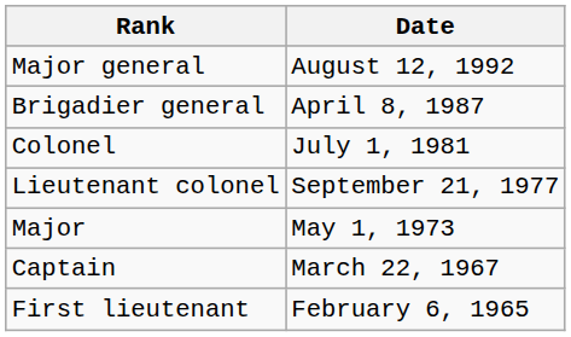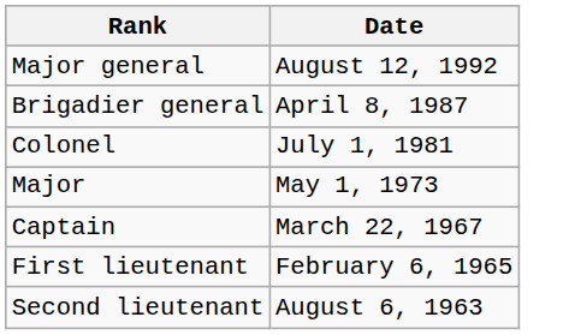- row: Lieutenant colonel | September 21, 1977
+ row: Second lieutenant | August 6, 1963
